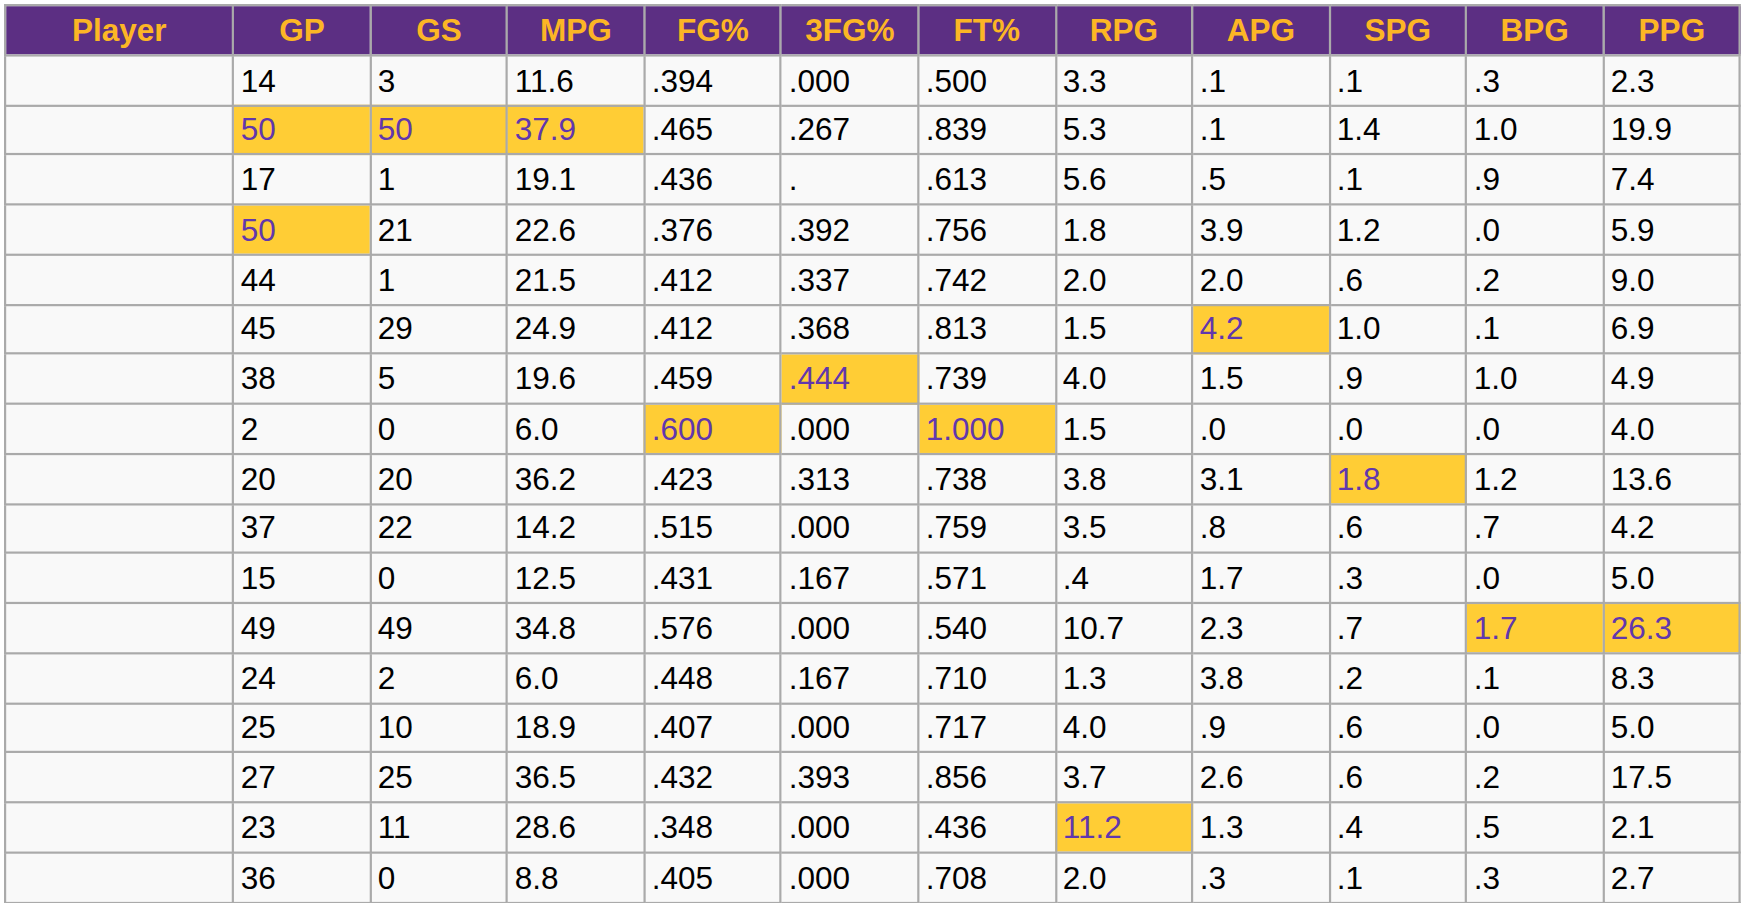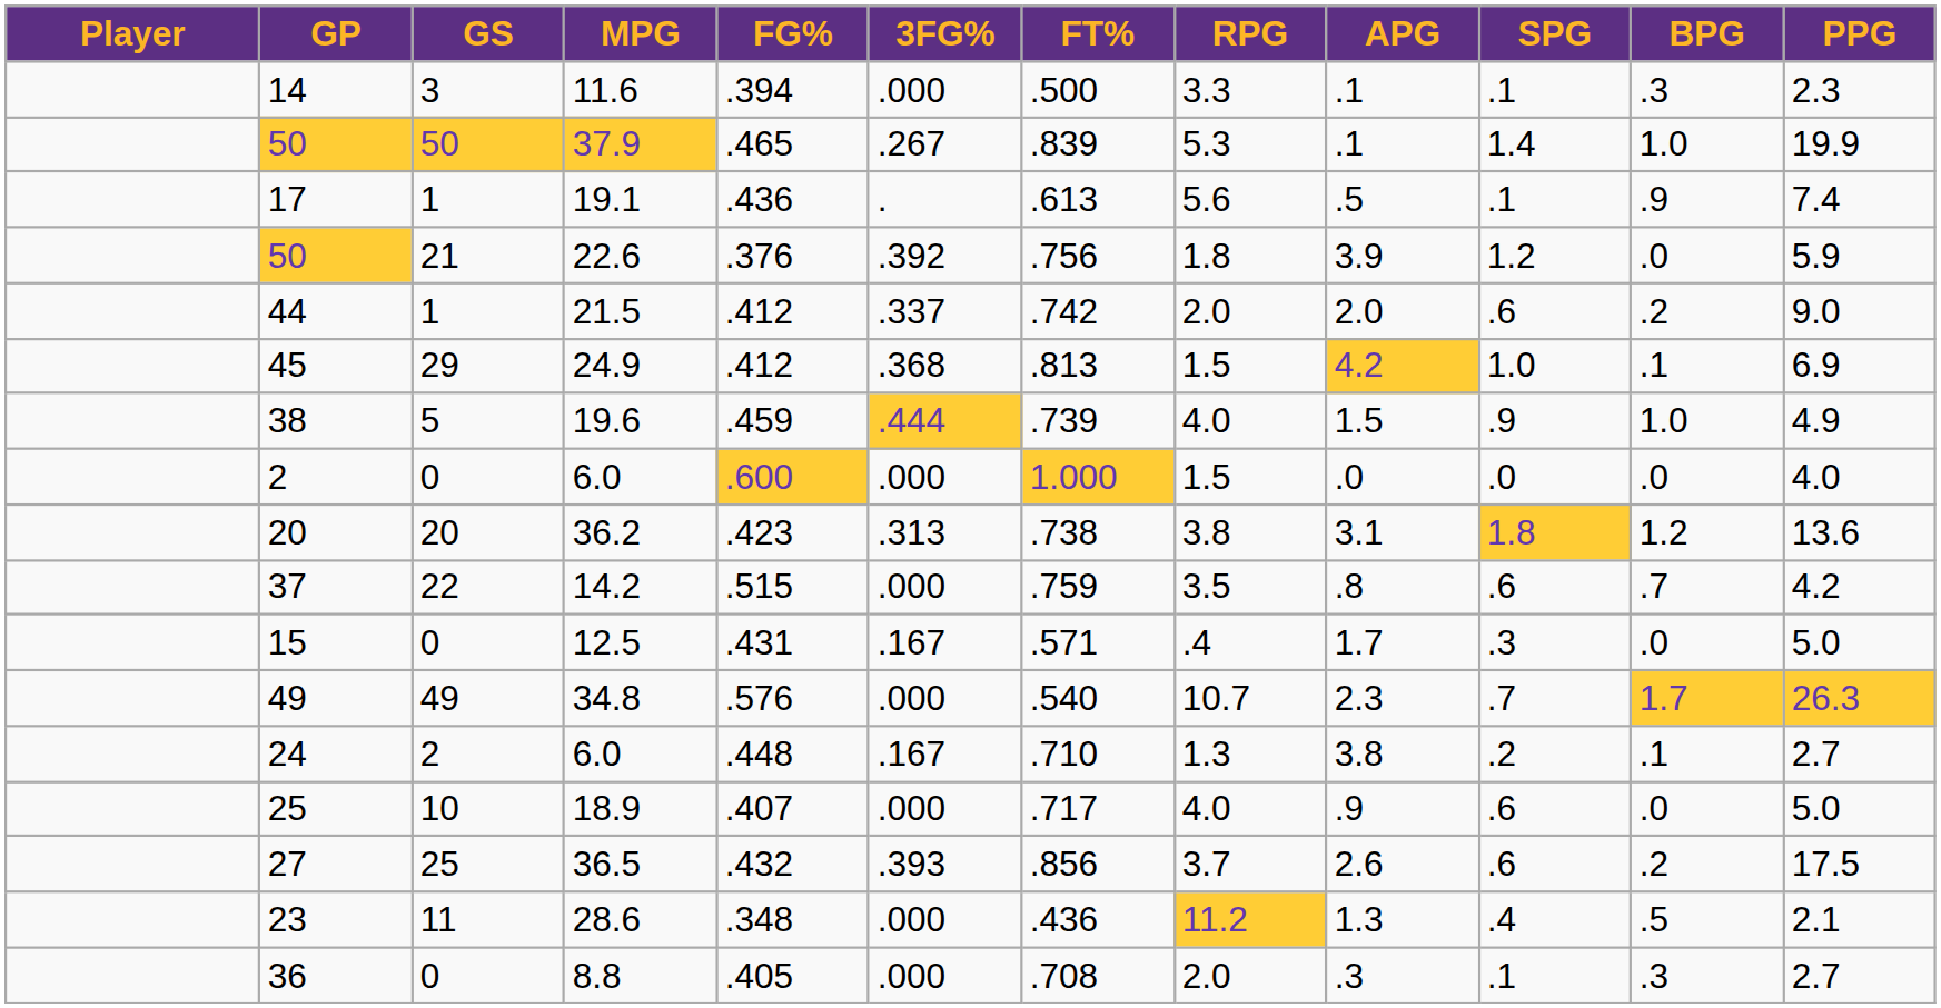24 | PPG: 8.3 -> 2.7
